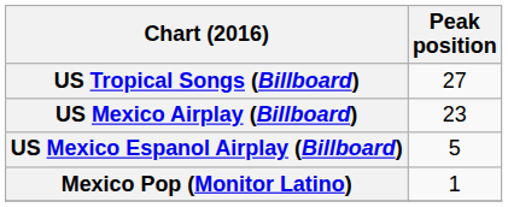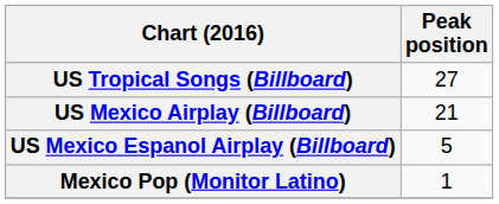US Mexico Airplay (Billboard) | Peak position: 23 -> 21
